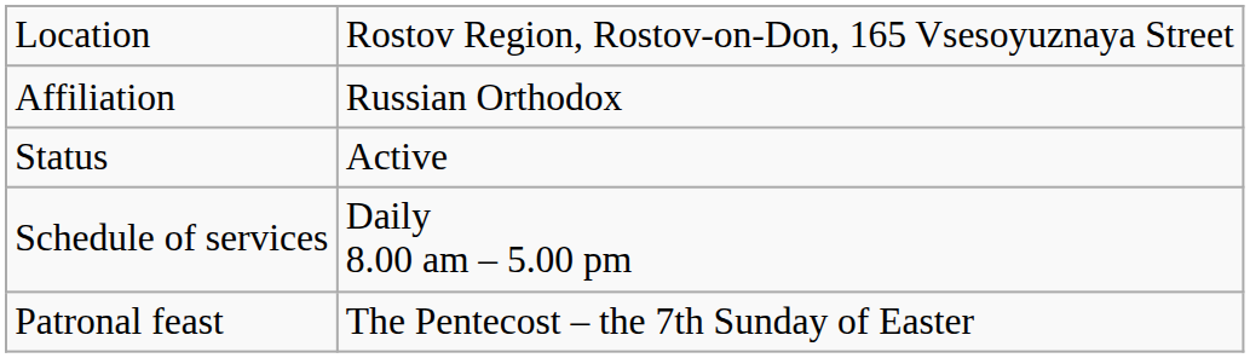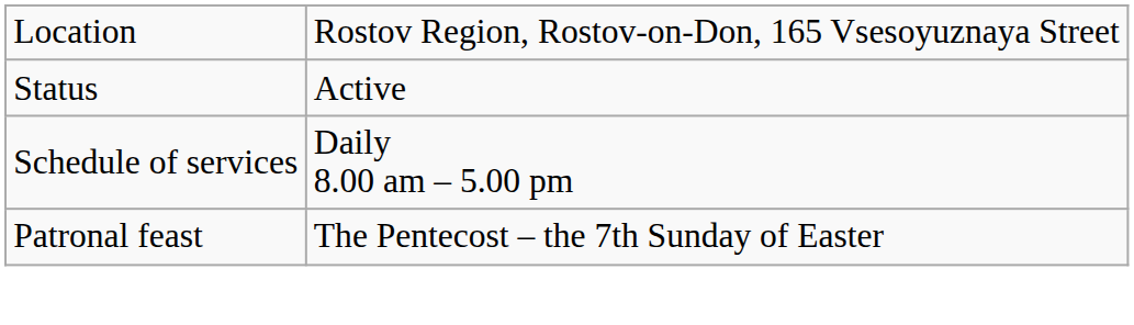- row: Affiliation | Russian Orthodox
